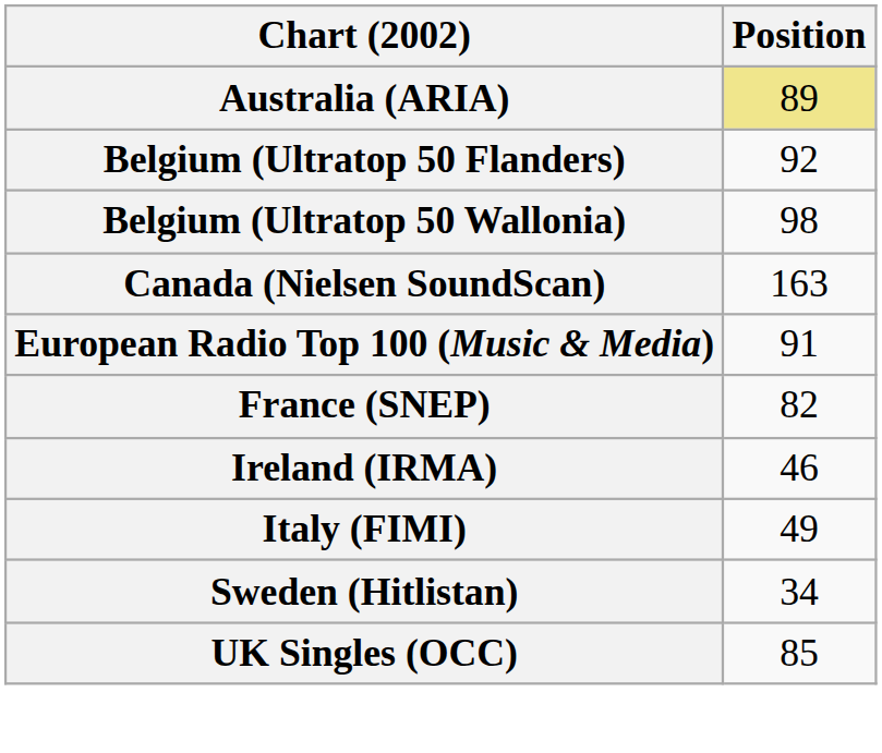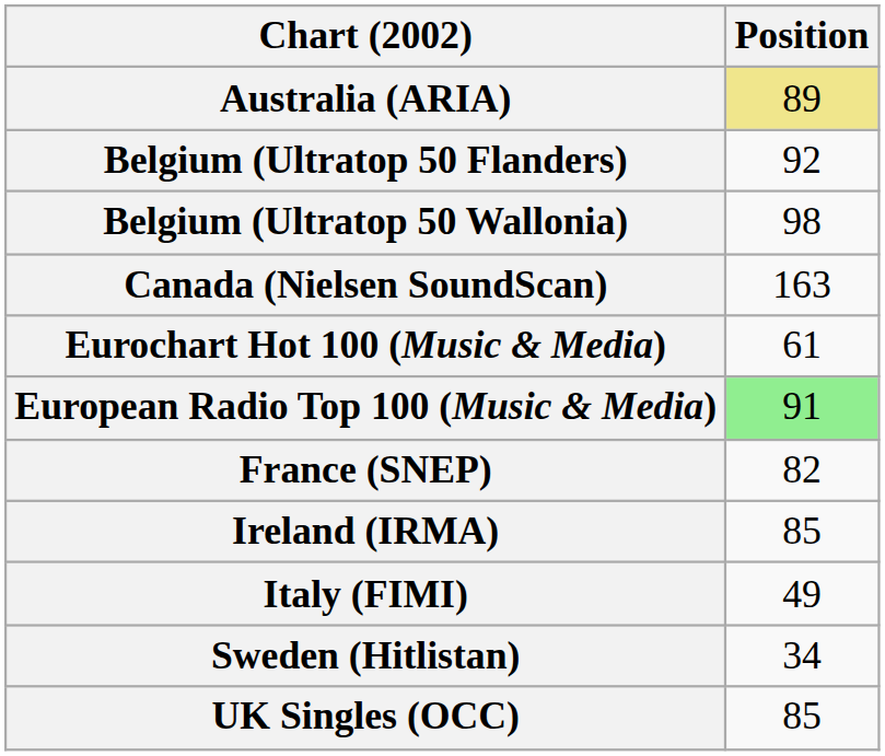+ row: Eurochart Hot 100 (Music & Media) | 61
European Radio Top 100 (Music & Media) | Position: no background -> lightgreen background
Ireland (IRMA) | Position: 46 -> 85
